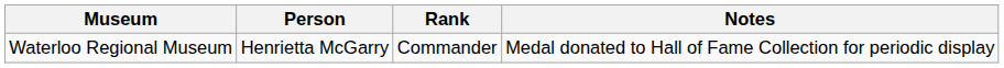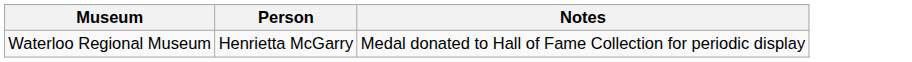- column: Rank | Commander
